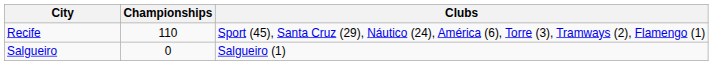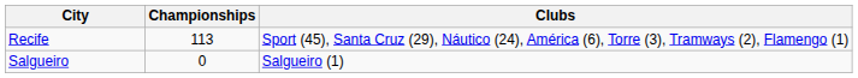Recife | Championships: 110 -> 113
